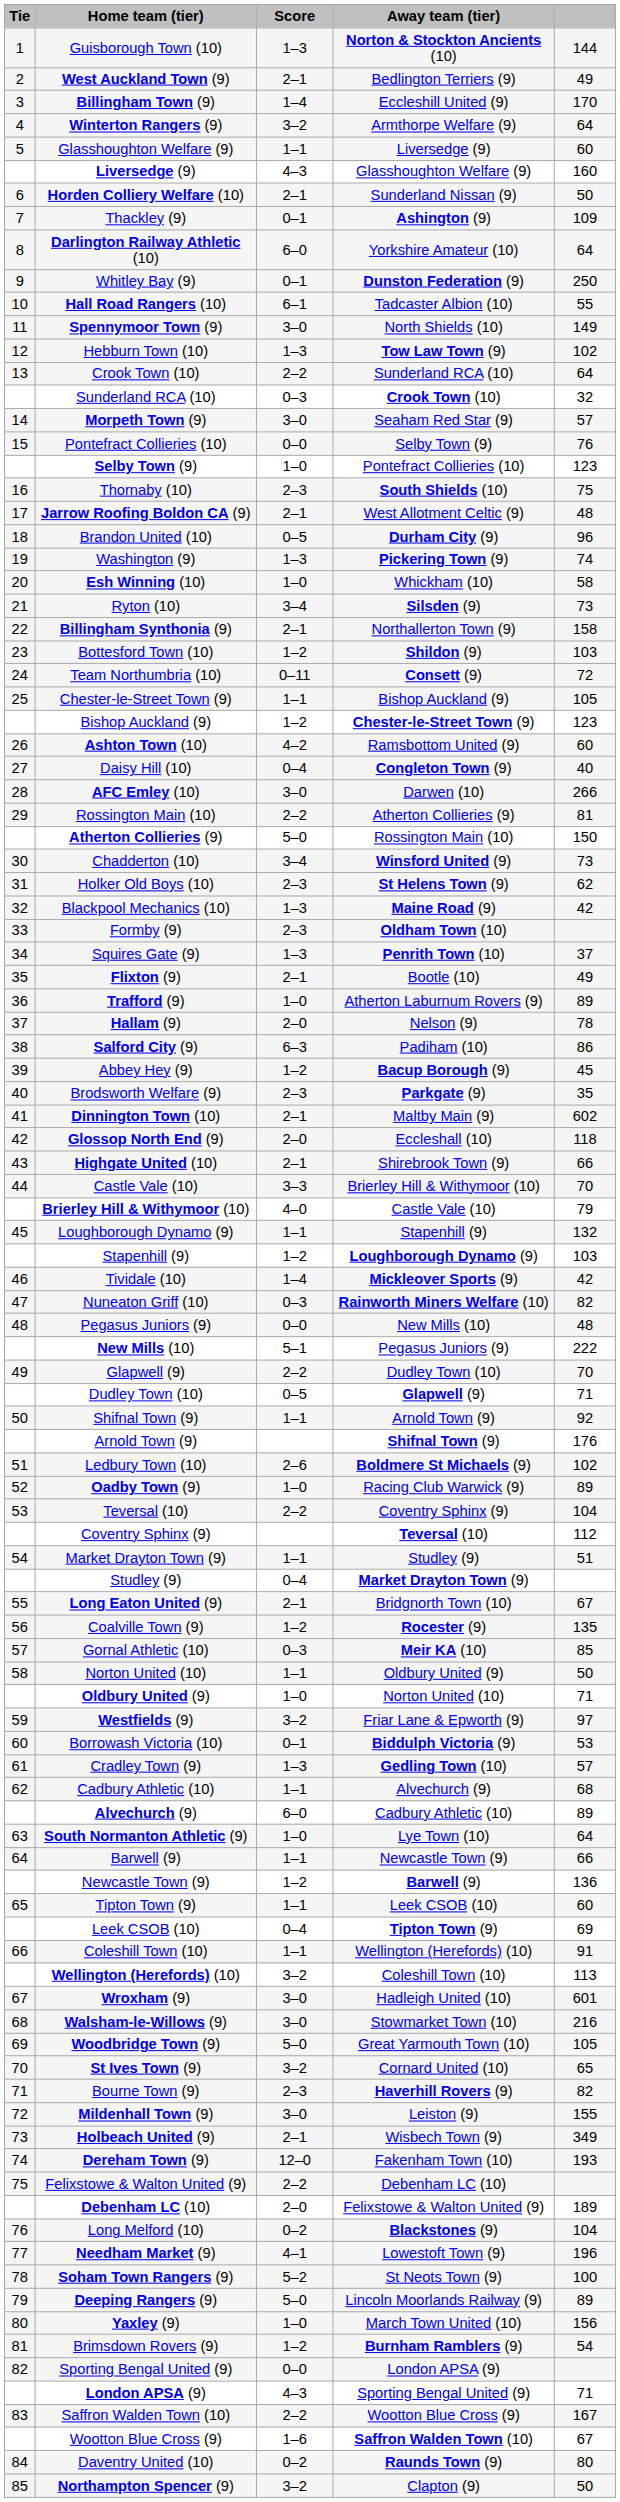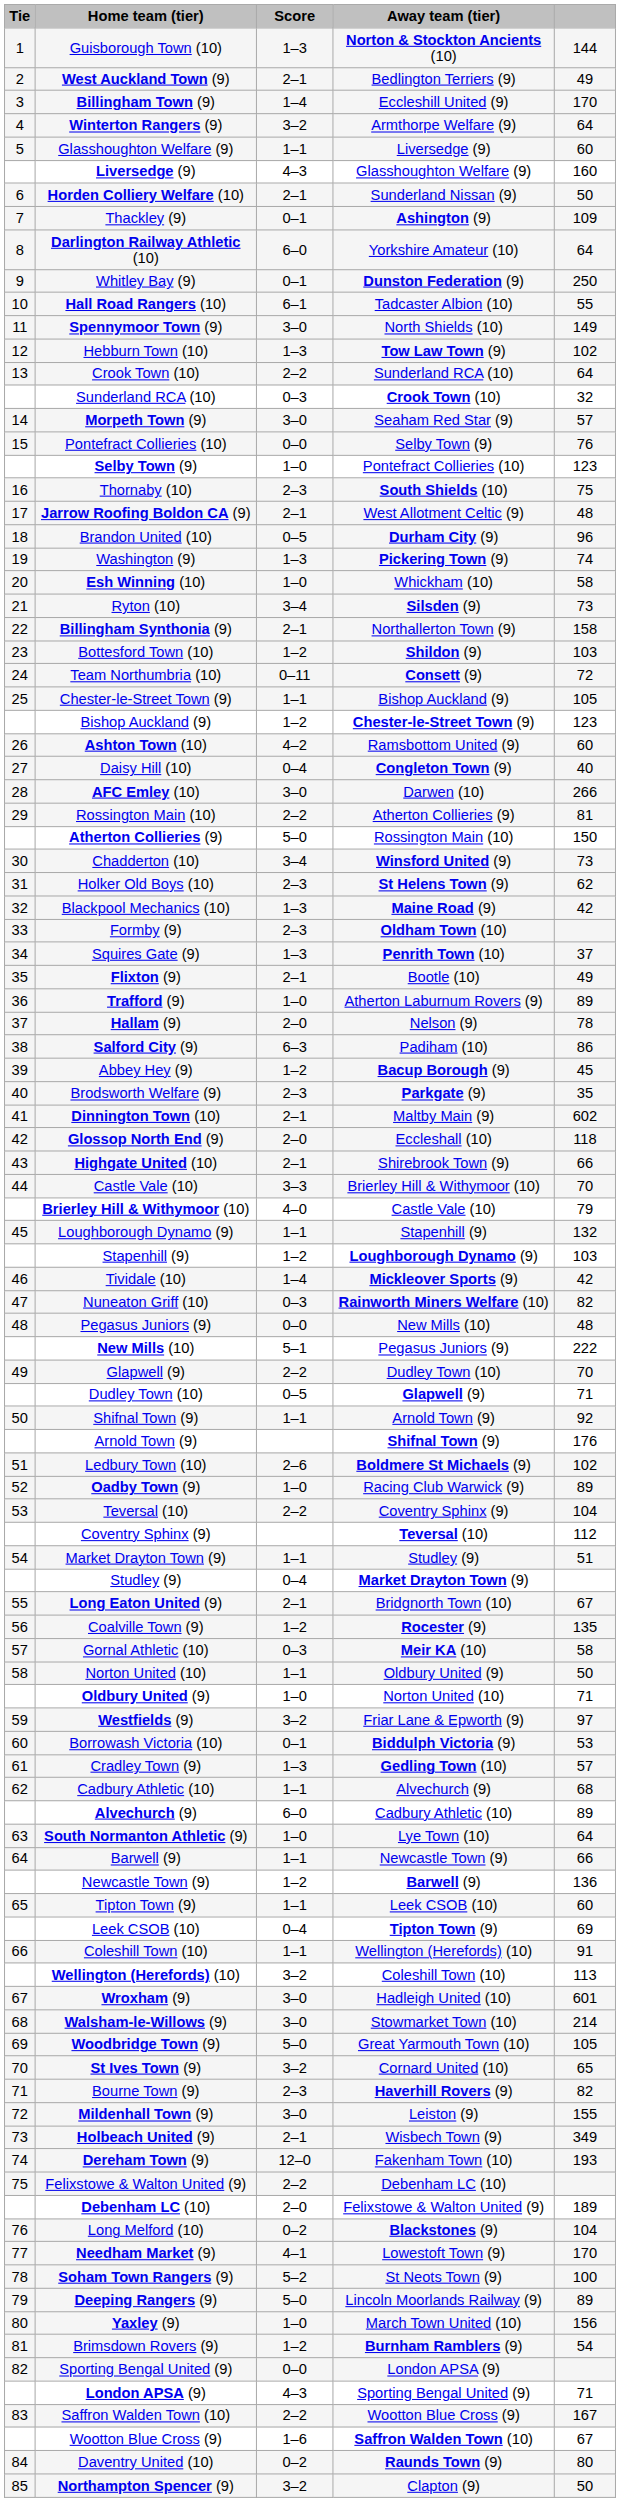Gornal Athletic (10) | column 5: 85 -> 58
Walsham-le-Willows (9) | column 5: 216 -> 214
Needham Market (9) | column 5: 196 -> 170
